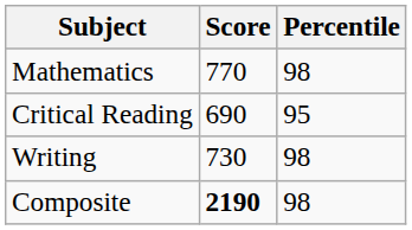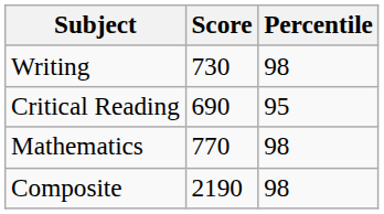rows swapped: Mathematics <-> Writing
Composite | Score: bold -> normal
